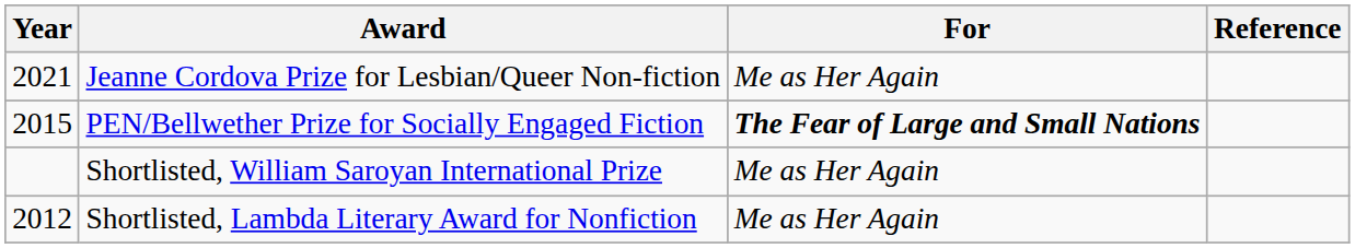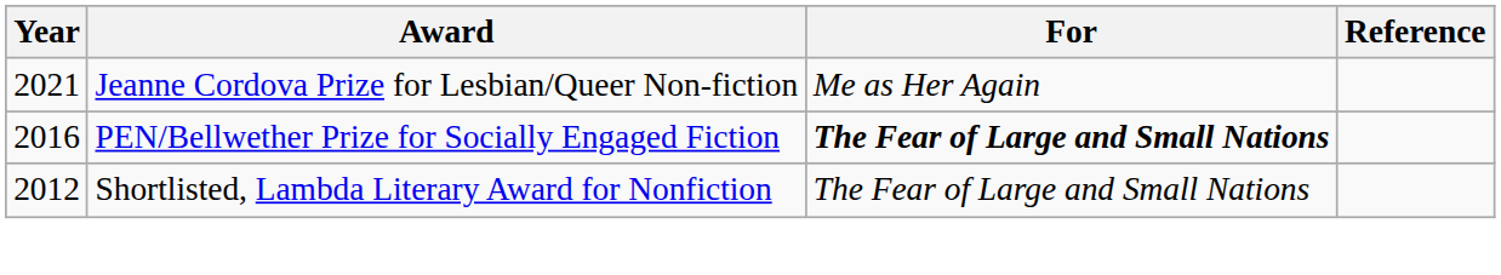PEN/Bellwether Prize for Socially Engaged Fiction | Year: 2015 -> 2016
- row: Shortlisted, William Saroyan International Prize | Me as Her Again
Shortlisted, Lambda Literary Award for Nonfiction | For: Me as Her Again -> The Fear of Large and Small Nations
